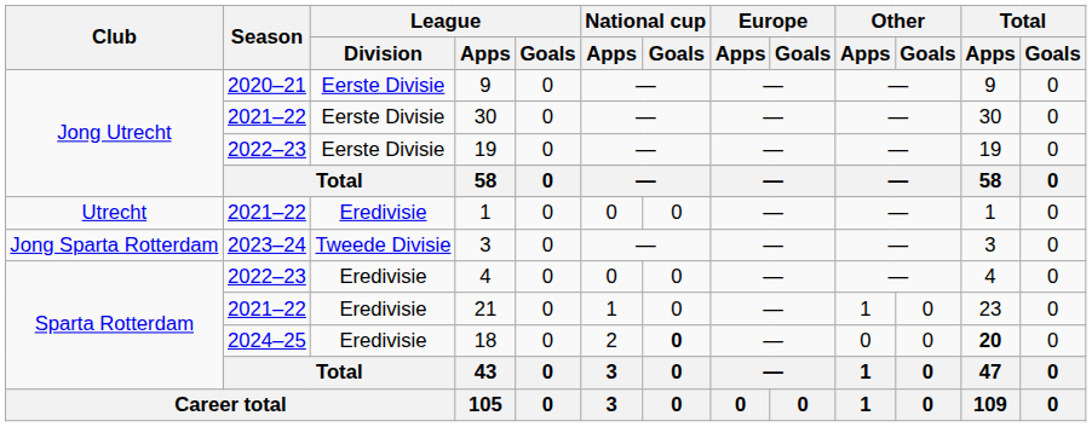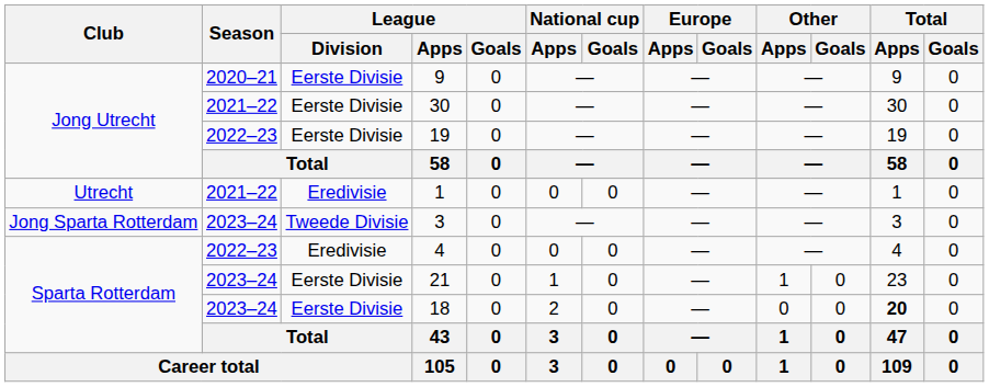21 | Season: 2021–22 -> 2023–24
21 | League / Division: Eredivisie -> Eerste Divisie
18 | Season: 2024–25 -> 2023–24
18 | League / Division: Eredivisie -> Eerste Divisie
18 | National cup / Goals: bold -> normal
